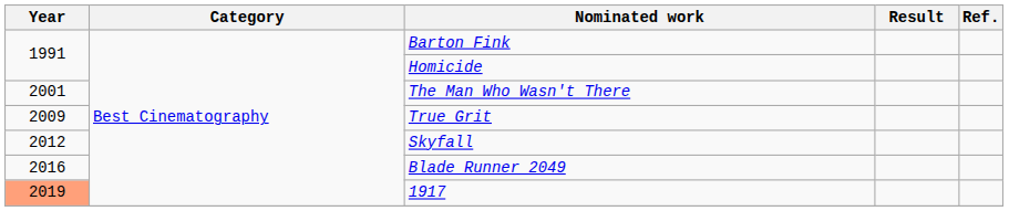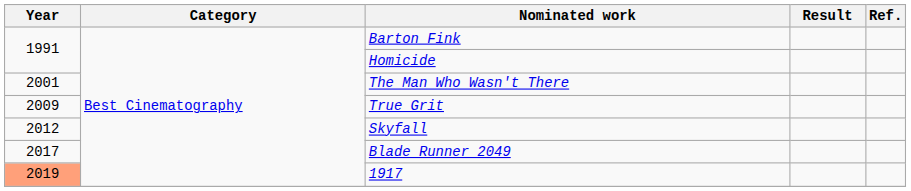Blade Runner 2049 | Year: 2016 -> 2017
